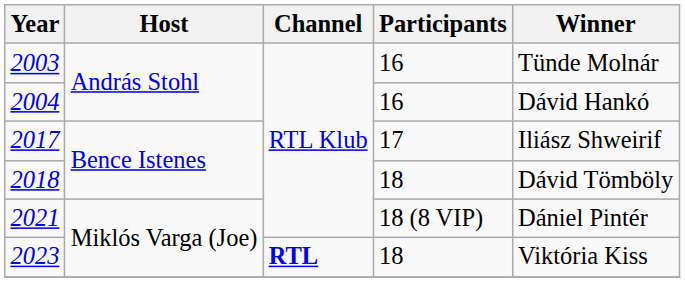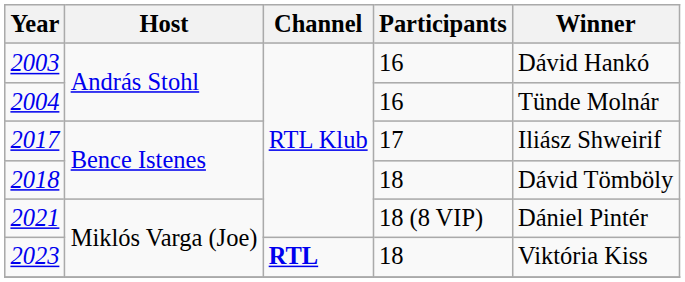2003 | Winner: Tünde Molnár -> Dávid Hankó
2004 | Winner: Dávid Hankó -> Tünde Molnár
